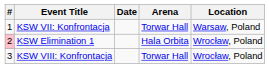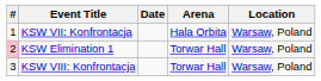KSW VII: Konfrontacja | Arena: Torwar Hall -> Hala Orbita
KSW Elimination 1 | Arena: Hala Orbita -> Torwar Hall
KSW Elimination 1 | Location: Wrocław, Poland -> Warsaw, Poland
KSW VIII: Konfrontacja | Location: Wrocław, Poland -> Warsaw, Poland
